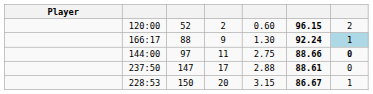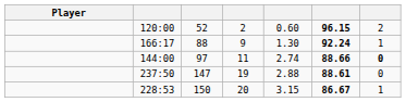166:17 | column 7: lightblue background -> no background
144:00 | column 5: 2.75 -> 2.74
237:50 | column 4: 17 -> 19
